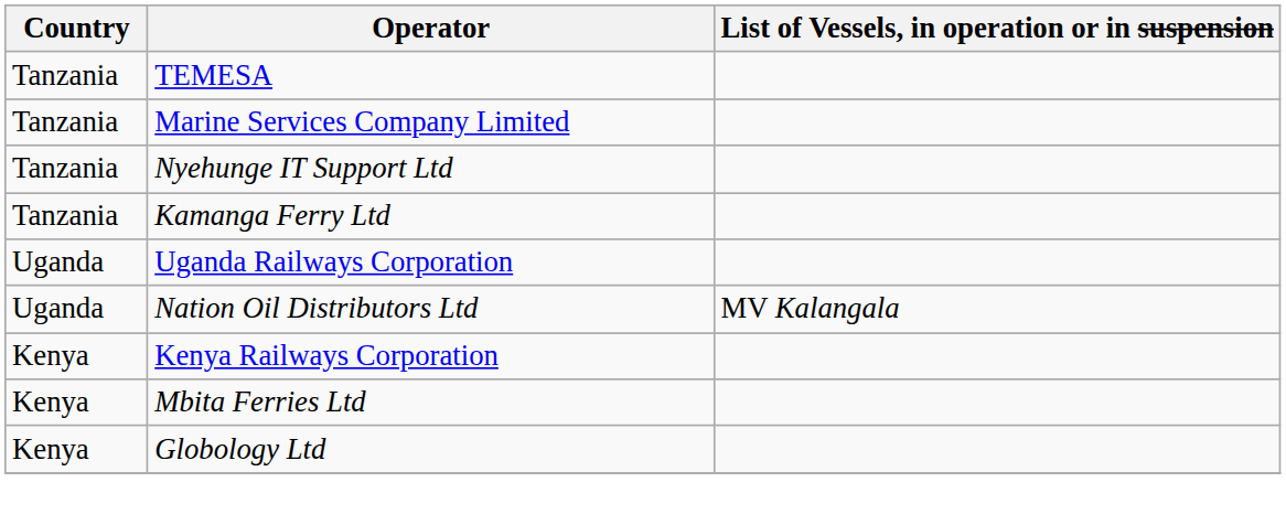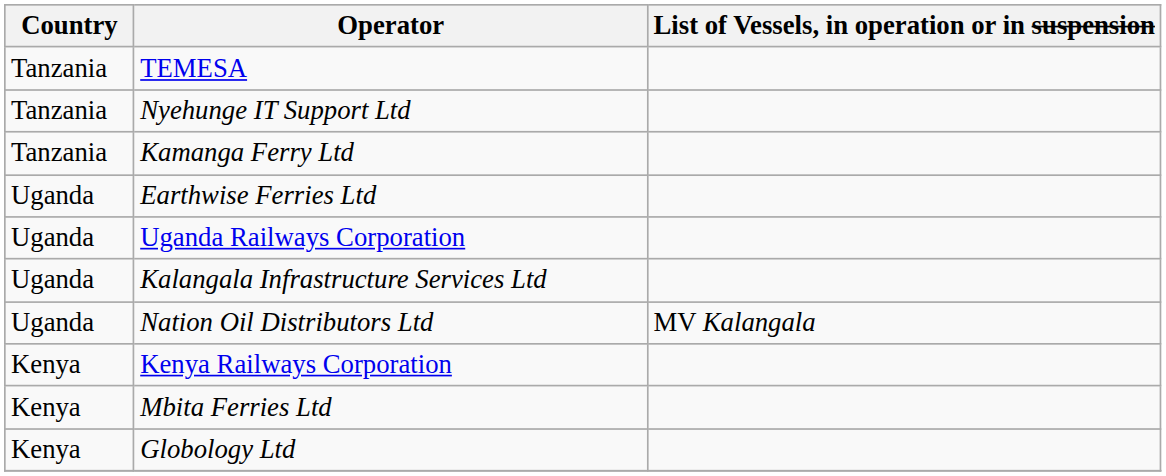- row: Tanzania | Marine Services Company Limited
+ row: Uganda | Earthwise Ferries Ltd
+ row: Uganda | Kalangala Infrastructure Services Ltd
